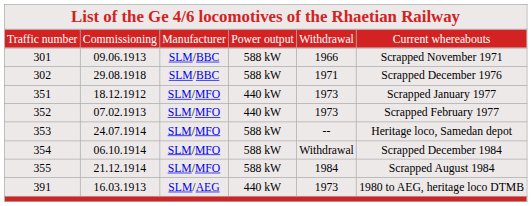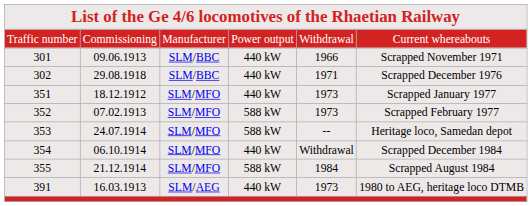301 | column 4: 588 kW -> 440 kW
302 | column 4: 588 kW -> 440 kW
352 | column 4: 440 kW -> 588 kW
354 | column 4: 588 kW -> 440 kW
